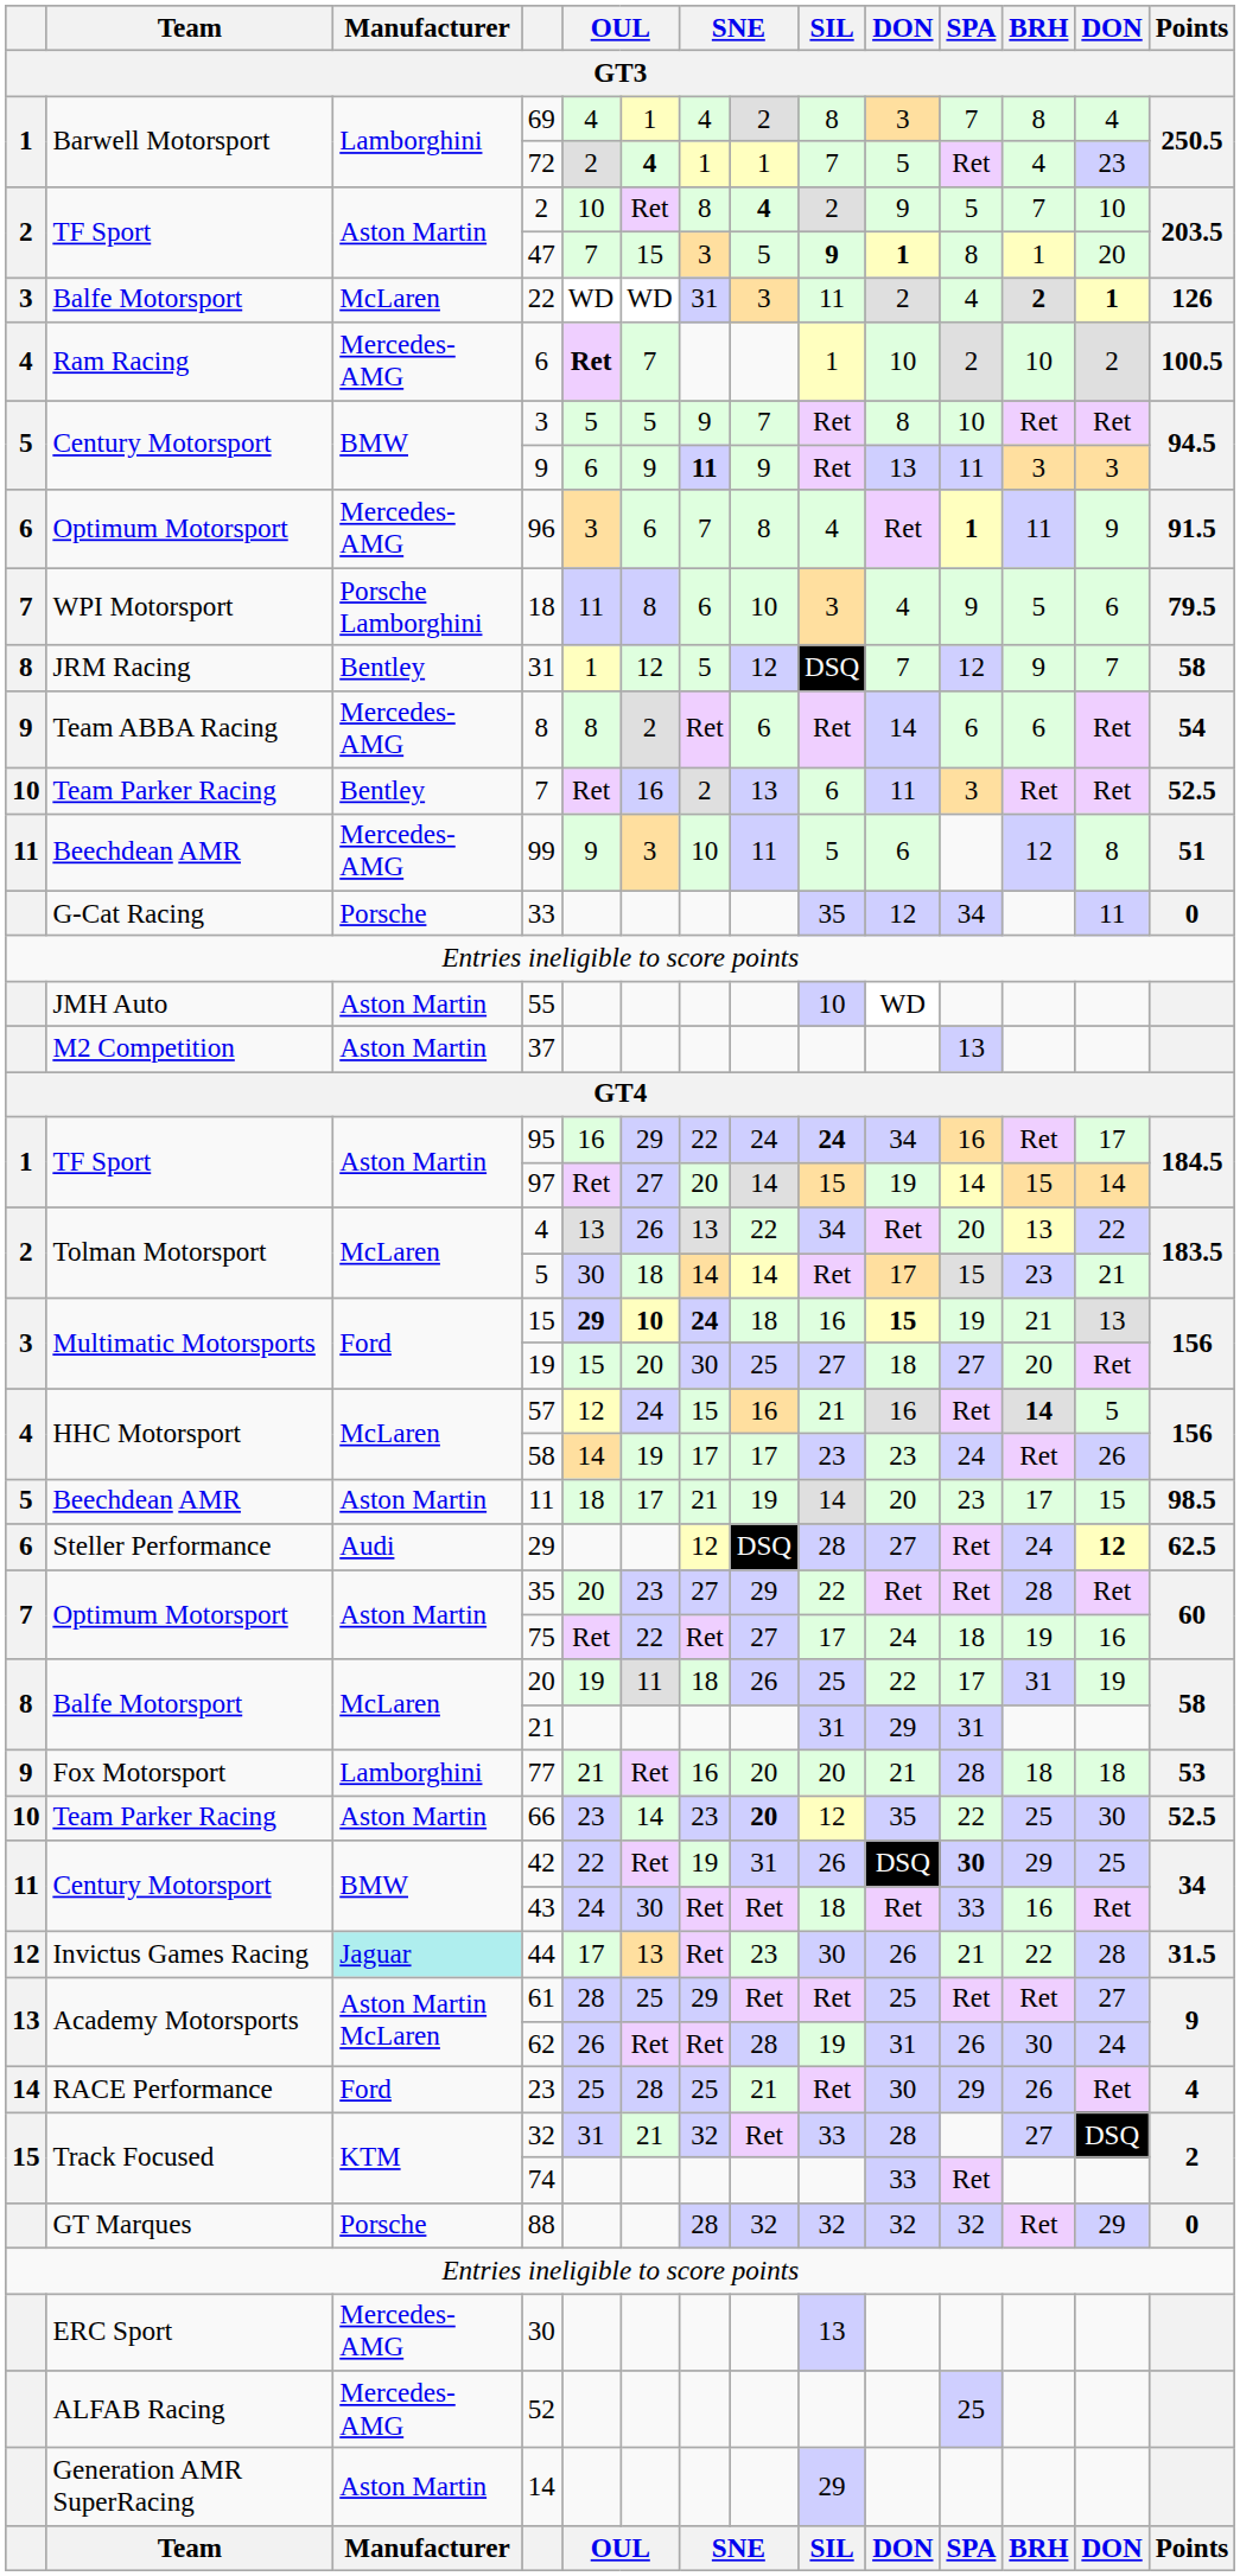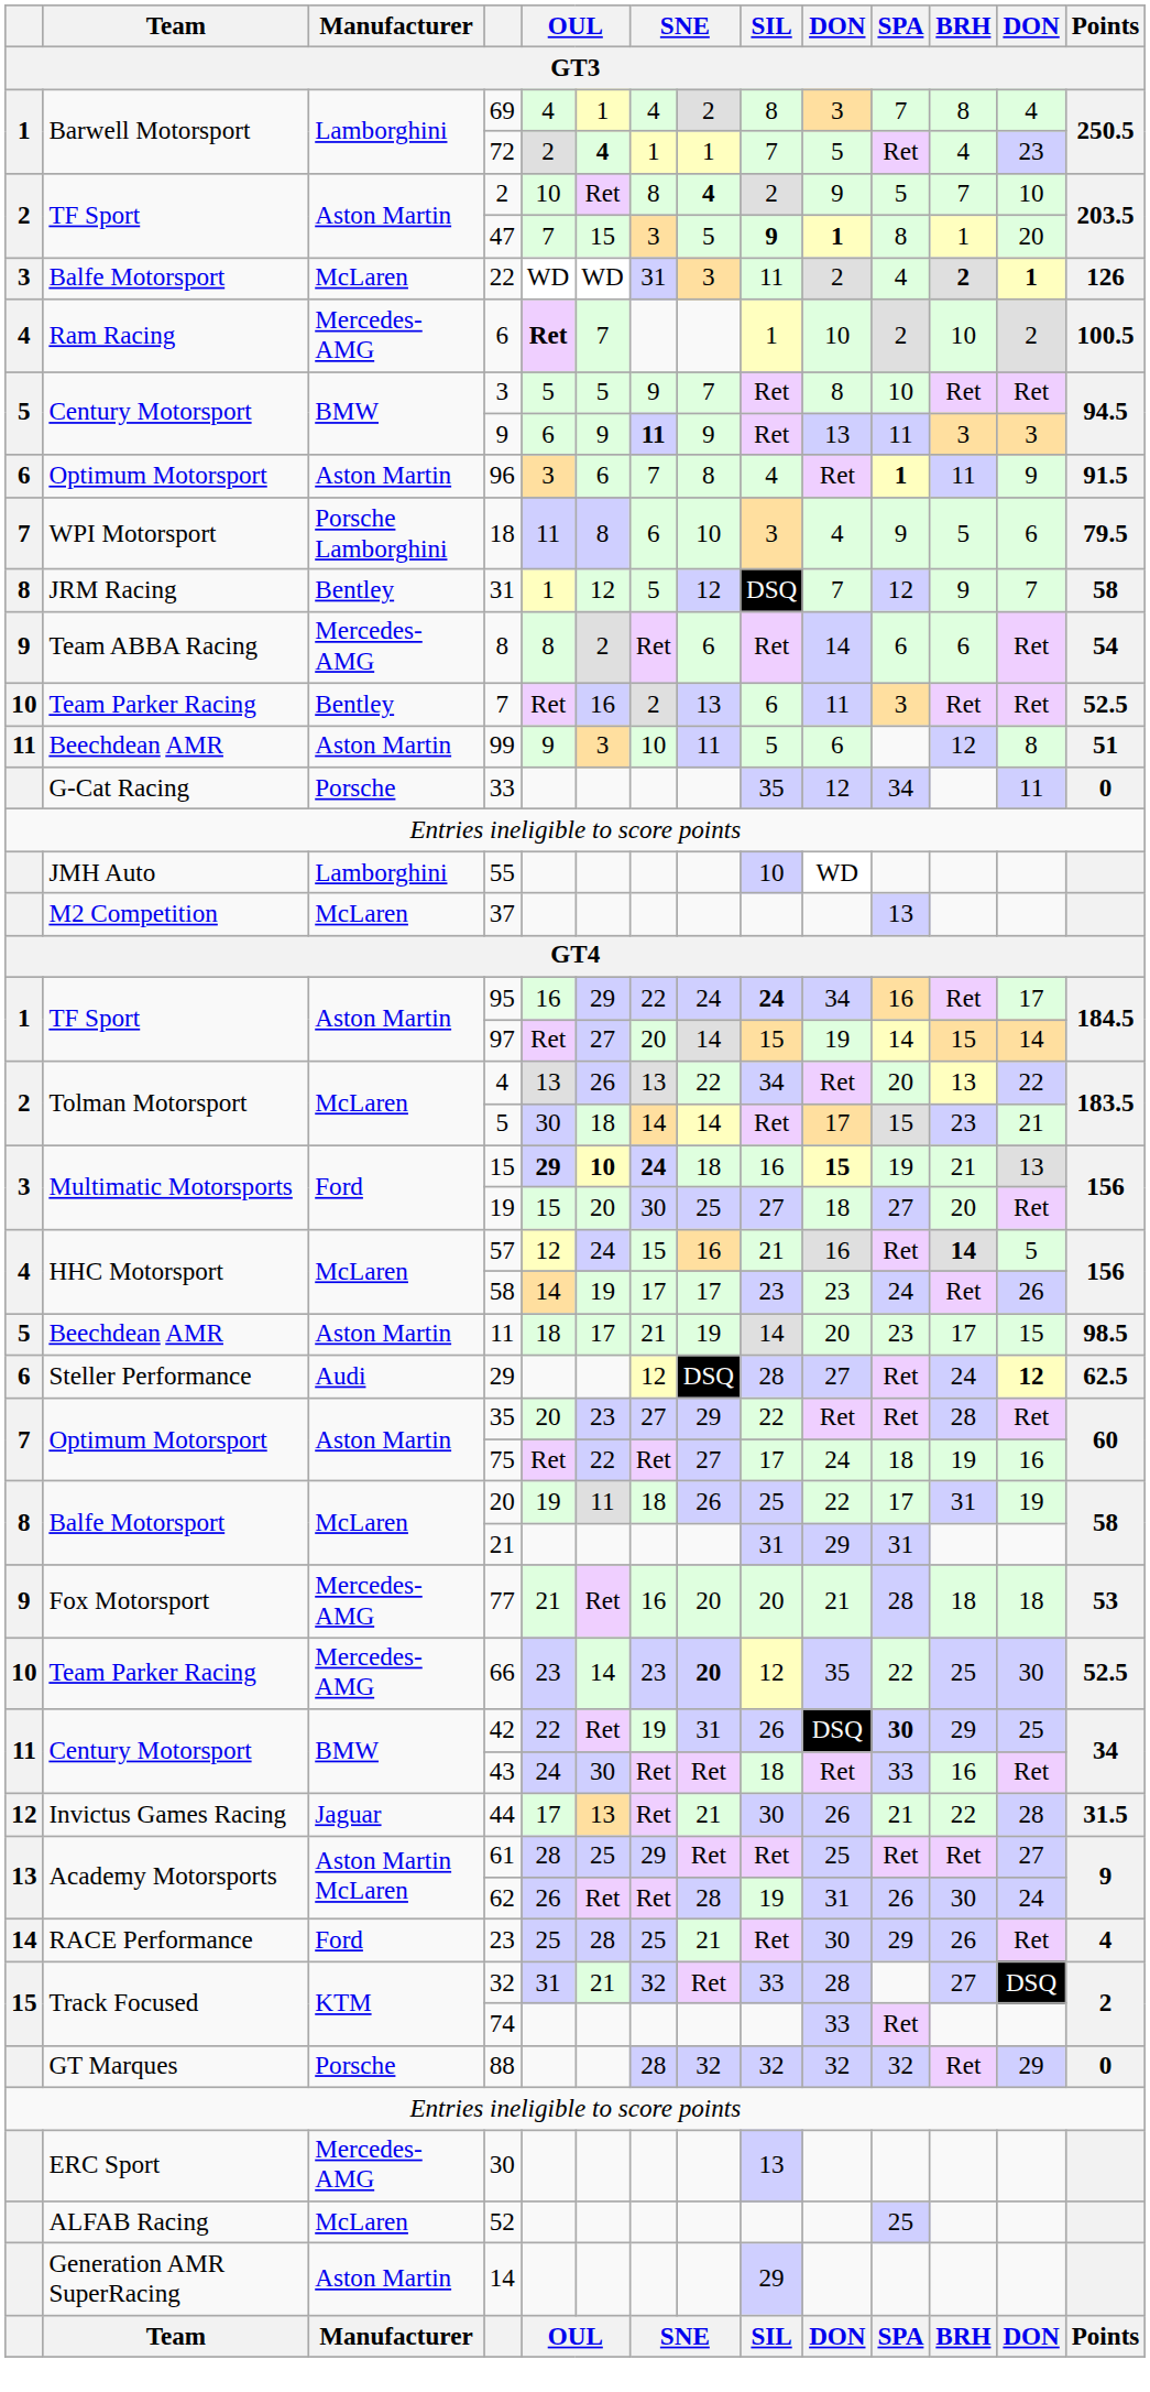96 | Manufacturer: Mercedes-AMG -> Aston Martin
99 | Manufacturer: Mercedes-AMG -> Aston Martin
55 | Manufacturer: Aston Martin -> Lamborghini
37 | Manufacturer: Aston Martin -> McLaren
77 | Manufacturer: Lamborghini -> Mercedes-AMG
66 | Manufacturer: Aston Martin -> Mercedes-AMG
44 | Manufacturer: paleturquoise background -> no background
44 | column 8: 23 -> 21
52 | Manufacturer: Mercedes-AMG -> McLaren
